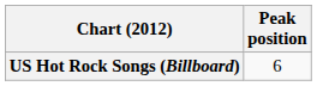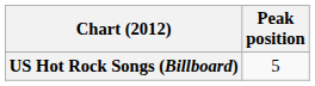US Hot Rock Songs (Billboard) | Peak position: 6 -> 5
